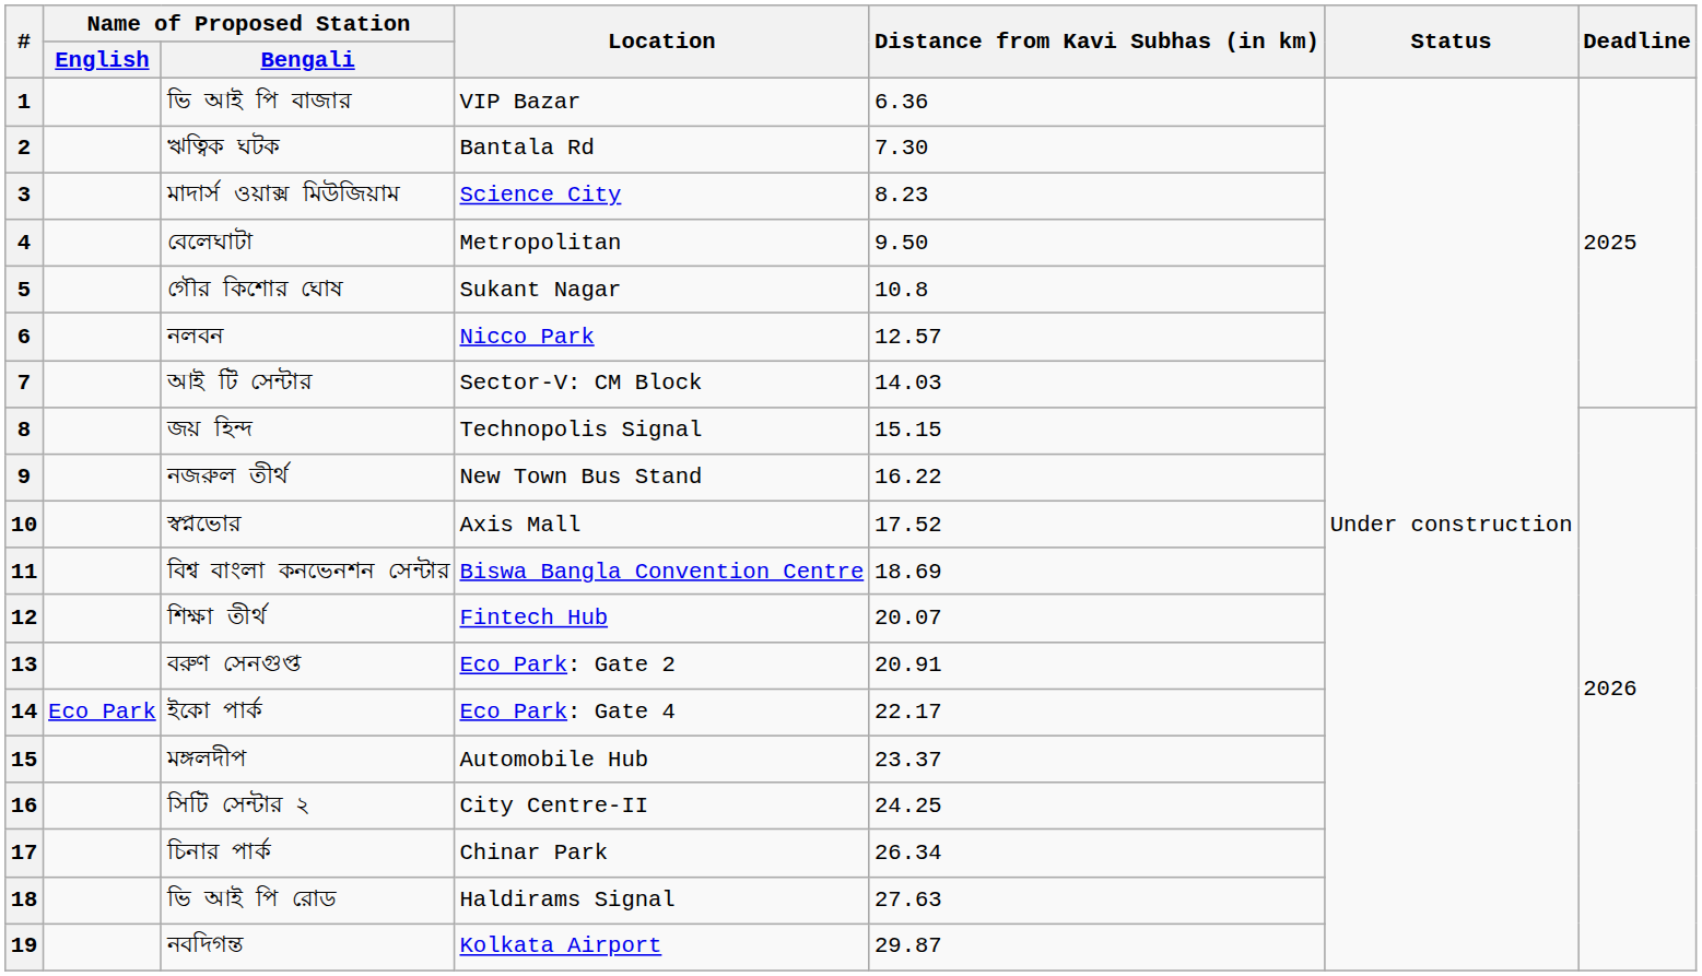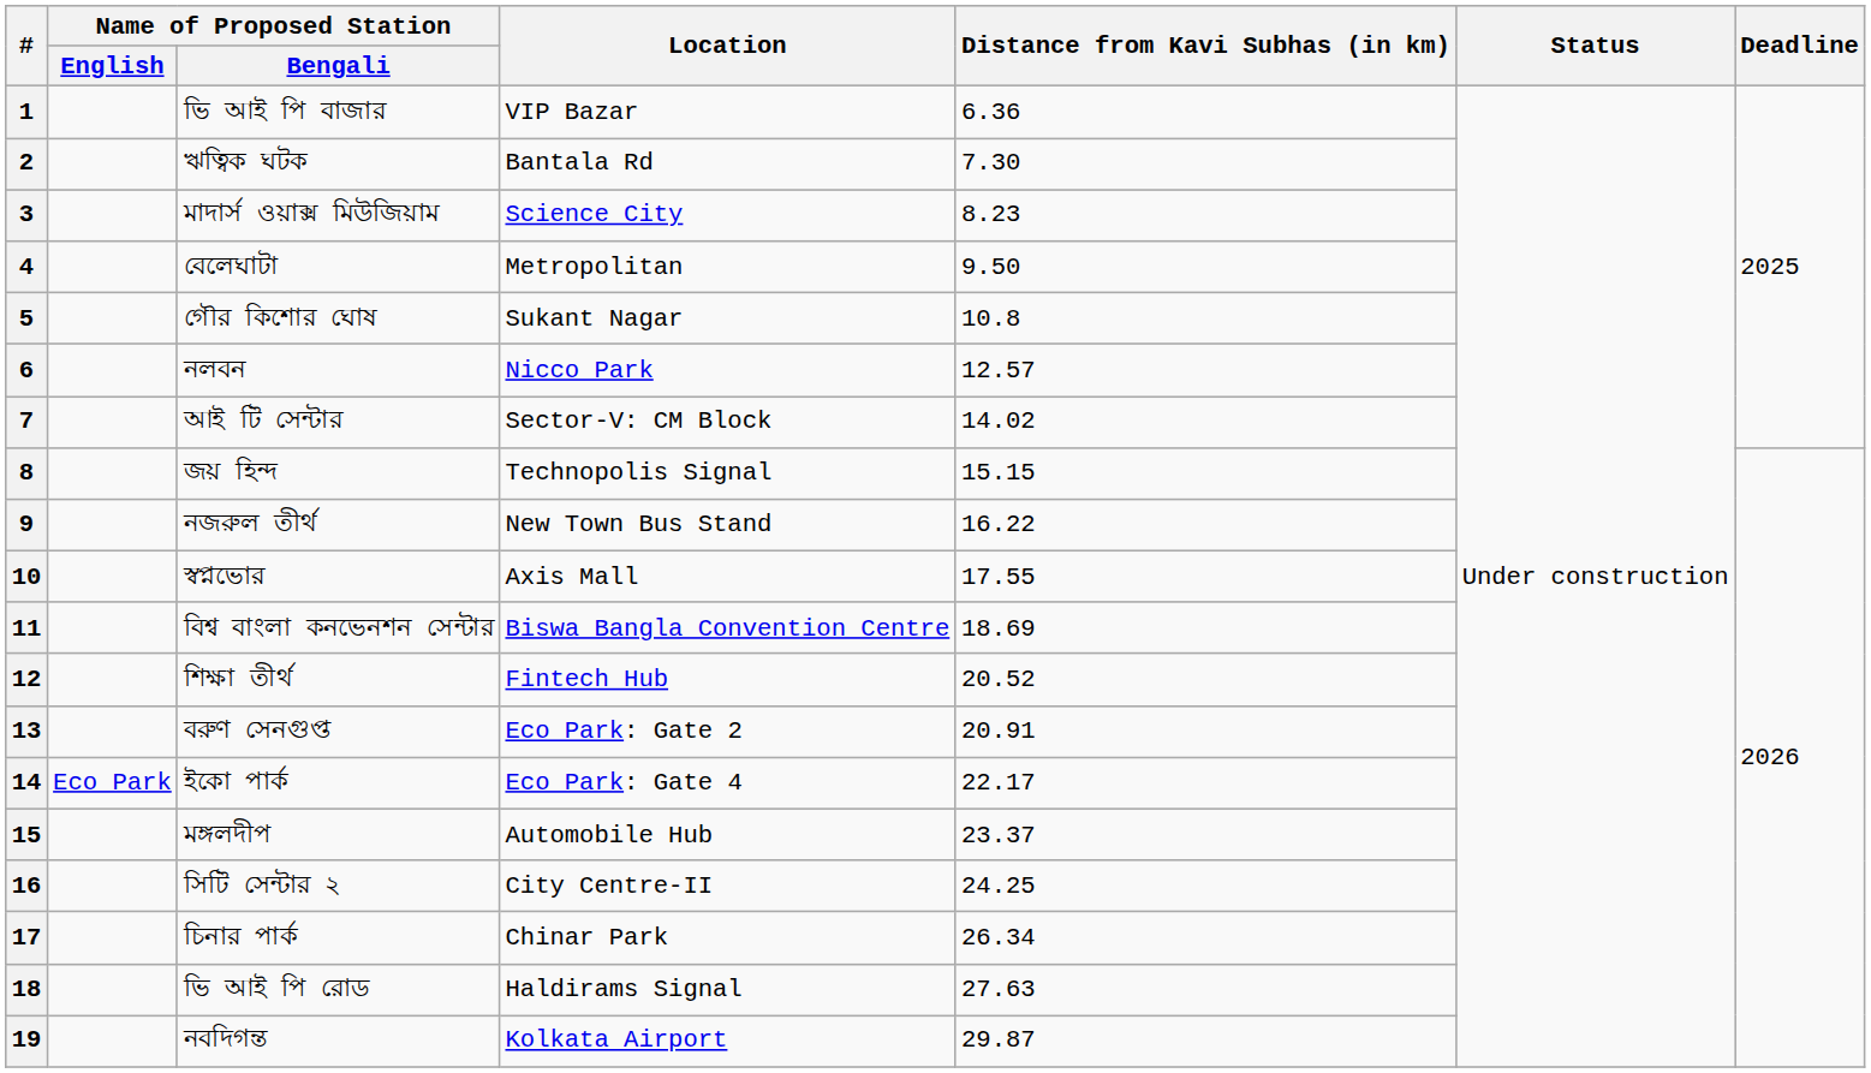7 | Distance from Kavi Subhas (in km): 14.03 -> 14.02
10 | Distance from Kavi Subhas (in km): 17.52 -> 17.55
12 | Distance from Kavi Subhas (in km): 20.07 -> 20.52
